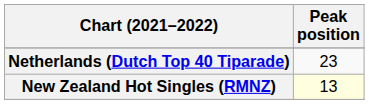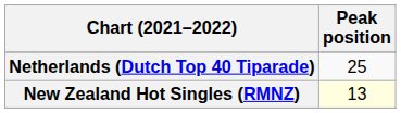Netherlands (Dutch Top 40 Tiparade) | Peak position: 23 -> 25
